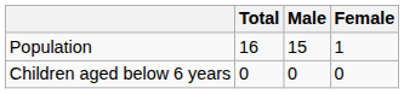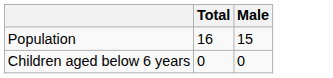- column: Female | 1 | 0
